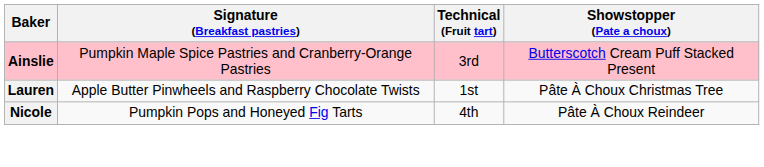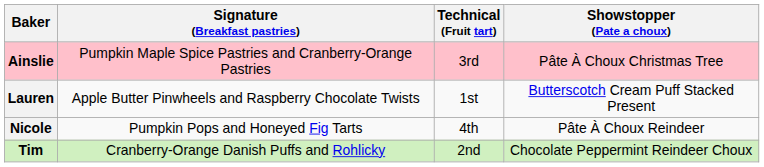Ainslie | Showstopper (Pate a choux): Butterscotch Cream Puff Stacked Present -> Pâte À Choux Christmas Tree
Lauren | Showstopper (Pate a choux): Pâte À Choux Christmas Tree -> Butterscotch Cream Puff Stacked Present
+ row: Tim | Cranberry-Orange Danish Puffs and Rohlicky | 2nd | Chocolate Peppermint Reindeer Choux
